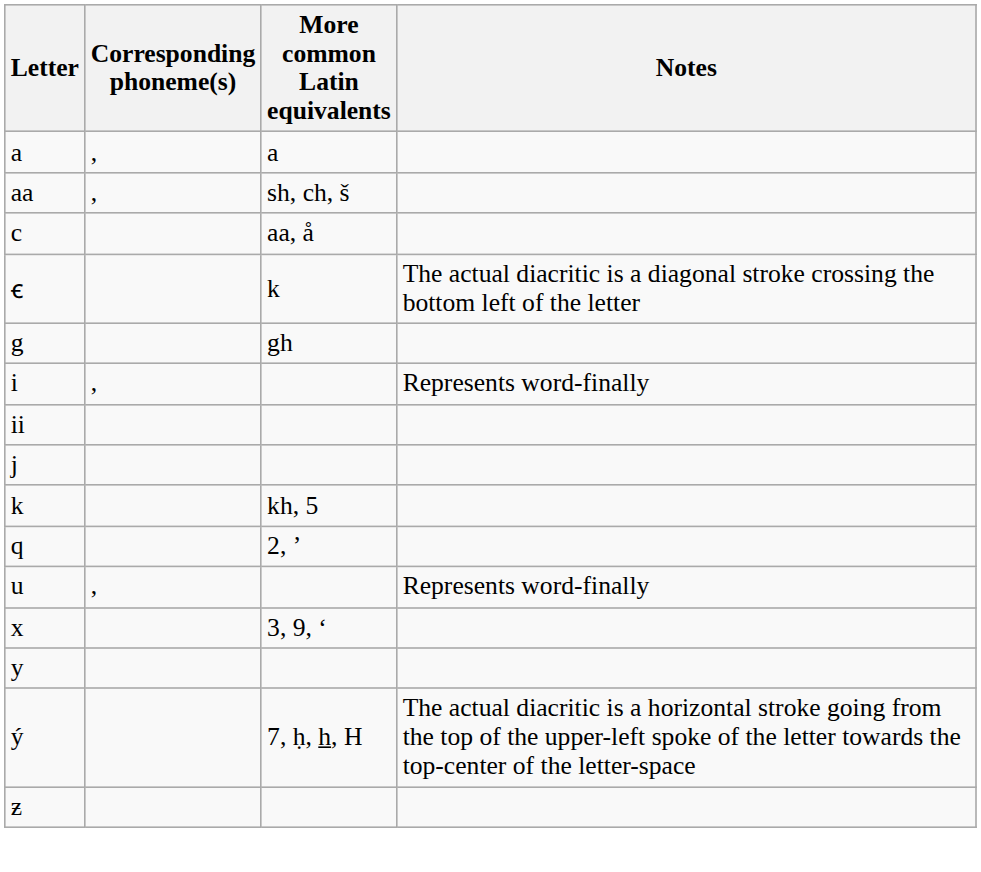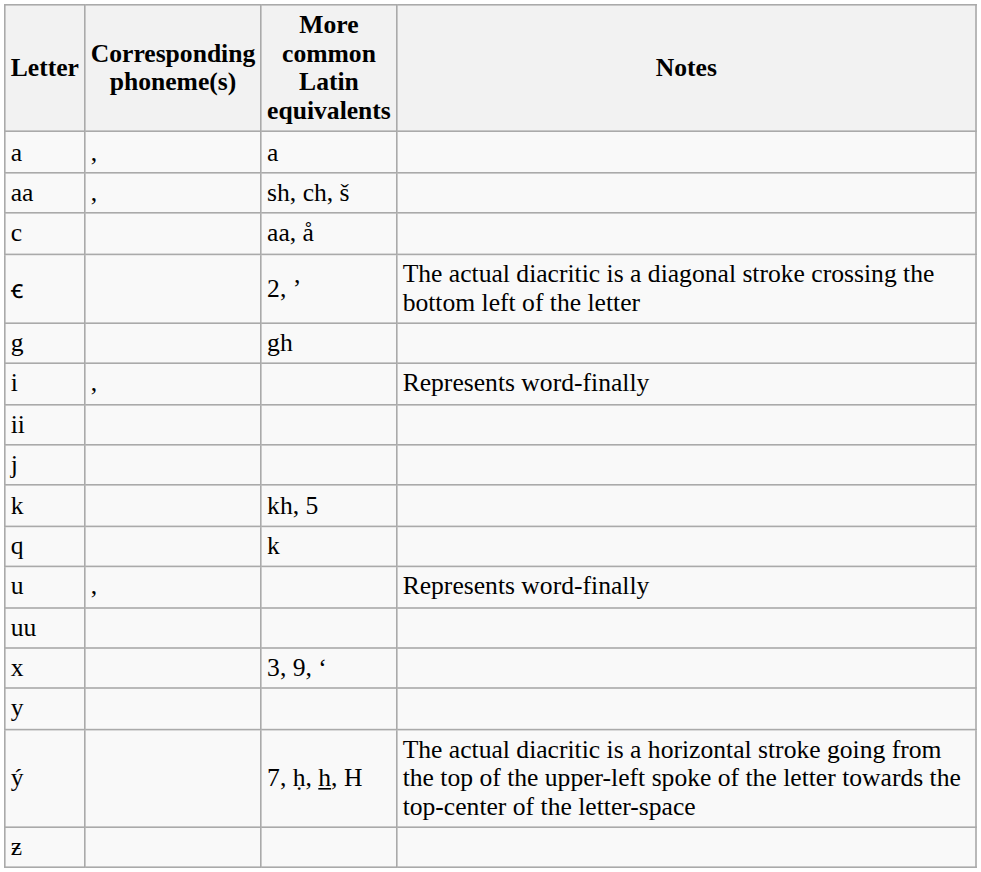ꞓ | More common Latin equivalents: k -> 2, ’
q | More common Latin equivalents: 2, ’ -> k
+ row: uu
